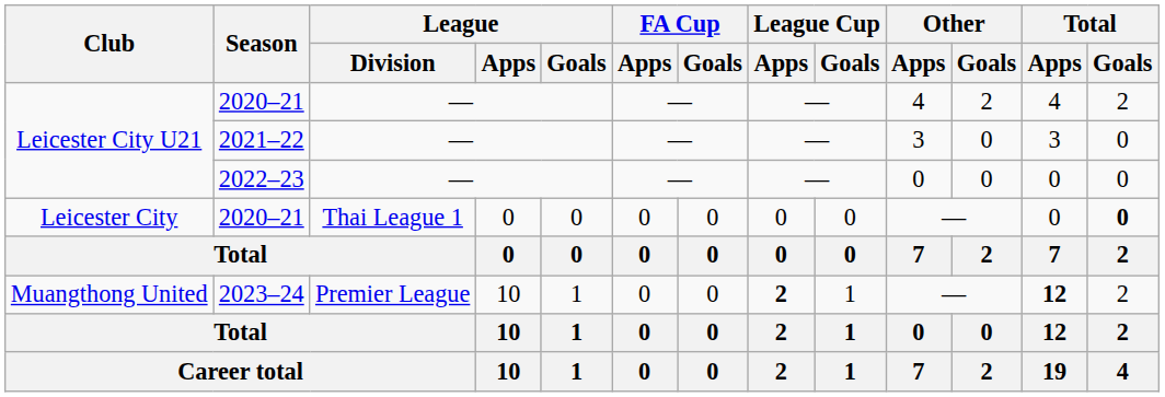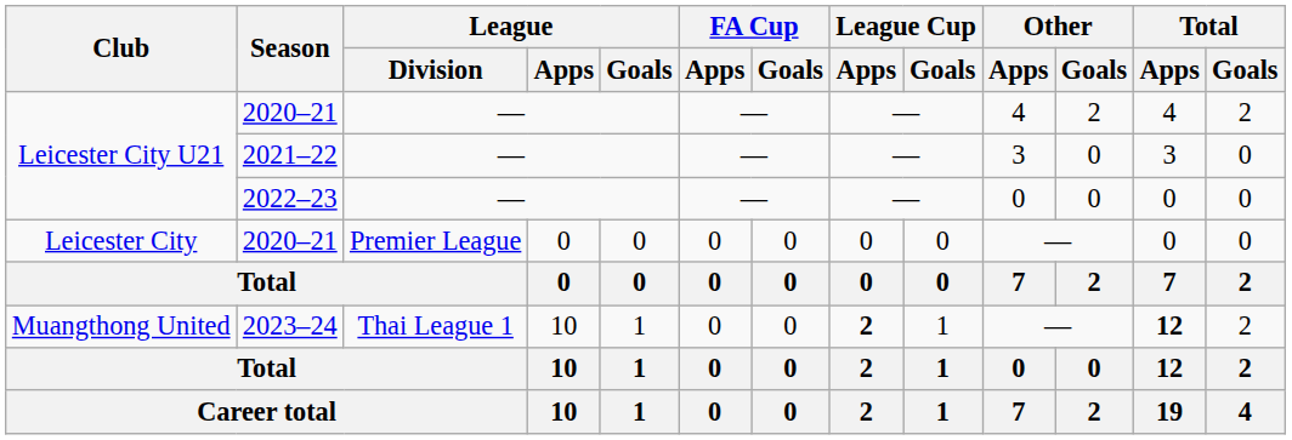Leicester City / 2020–21 | League / Division: Thai League 1 -> Premier League
Leicester City / 2020–21 | Total / Goals: bold -> normal
2023–24 | League / Division: Premier League -> Thai League 1
